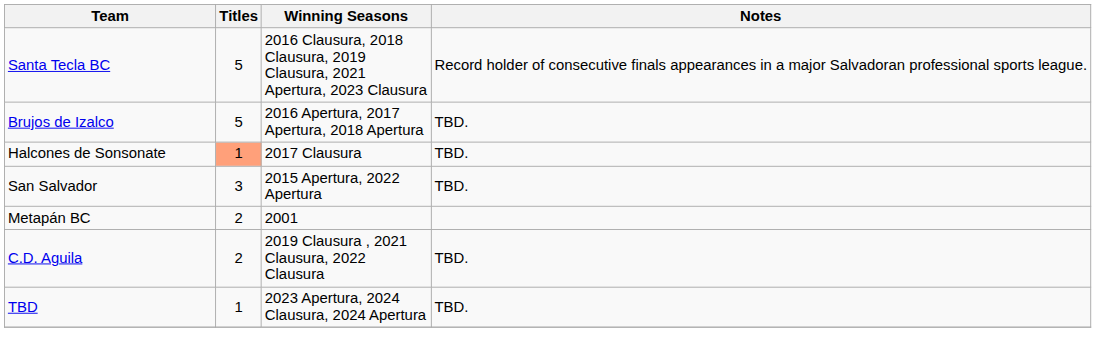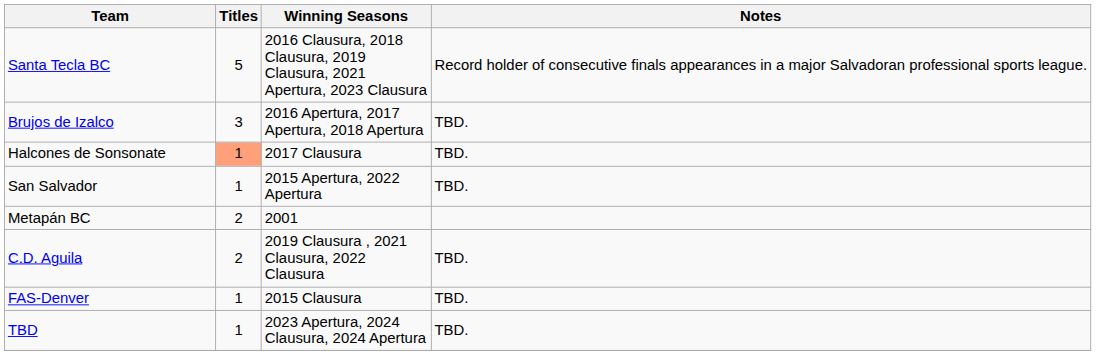Brujos de Izalco | Titles: 5 -> 3
San Salvador | Titles: 3 -> 1
+ row: FAS-Denver | 1 | 2015 Clausura | TBD.
